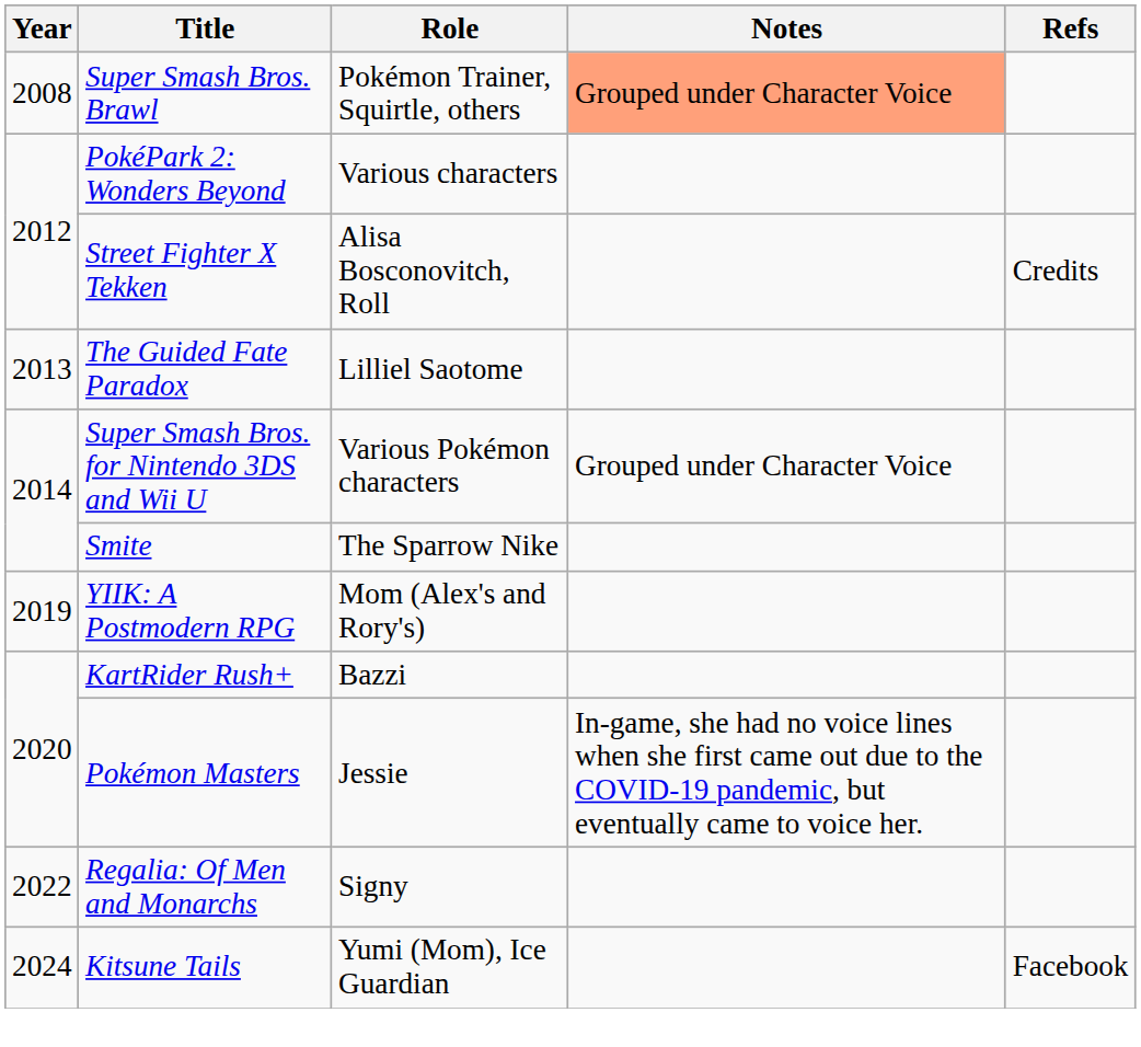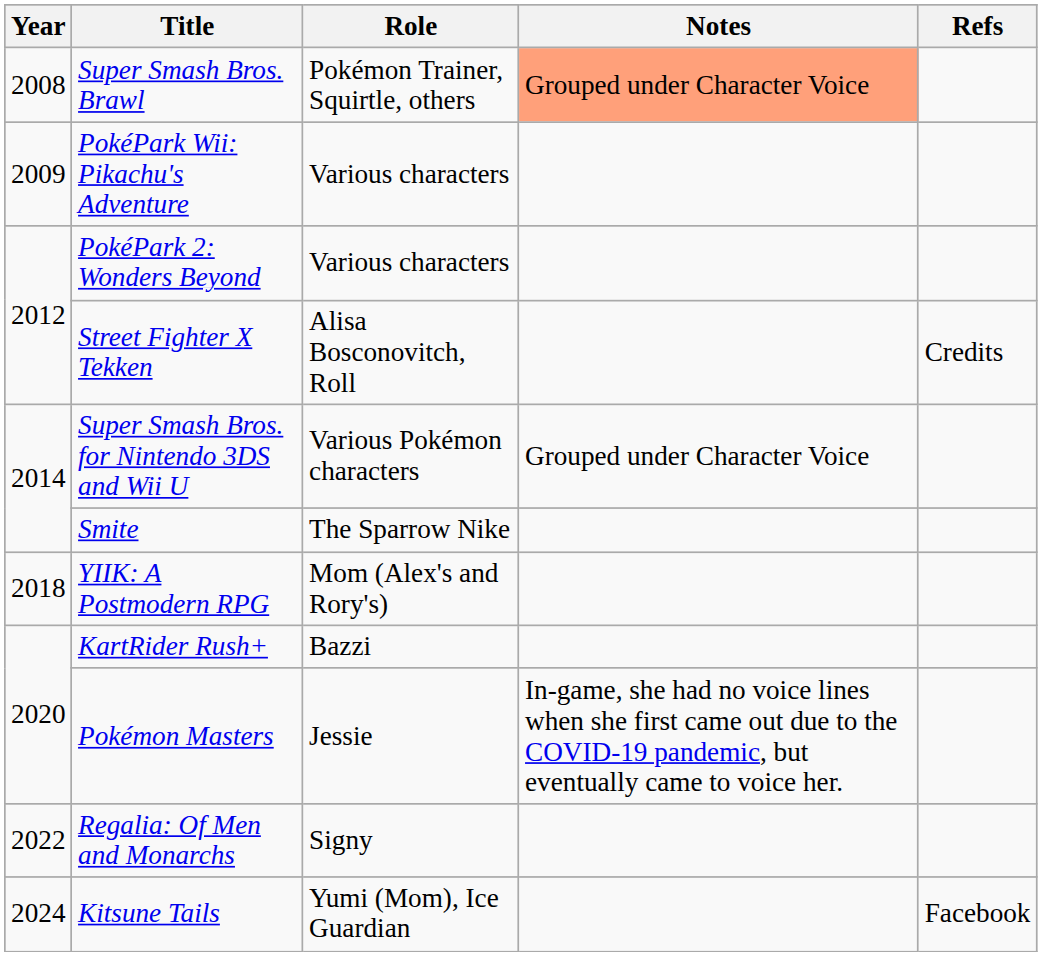+ row: 2009 | PokéPark Wii: Pikachu's Adventure | Various characters
- row: 2013 | The Guided Fate Paradox | Lilliel Saotome
YIIK: A Postmodern RPG | Year: 2019 -> 2018
